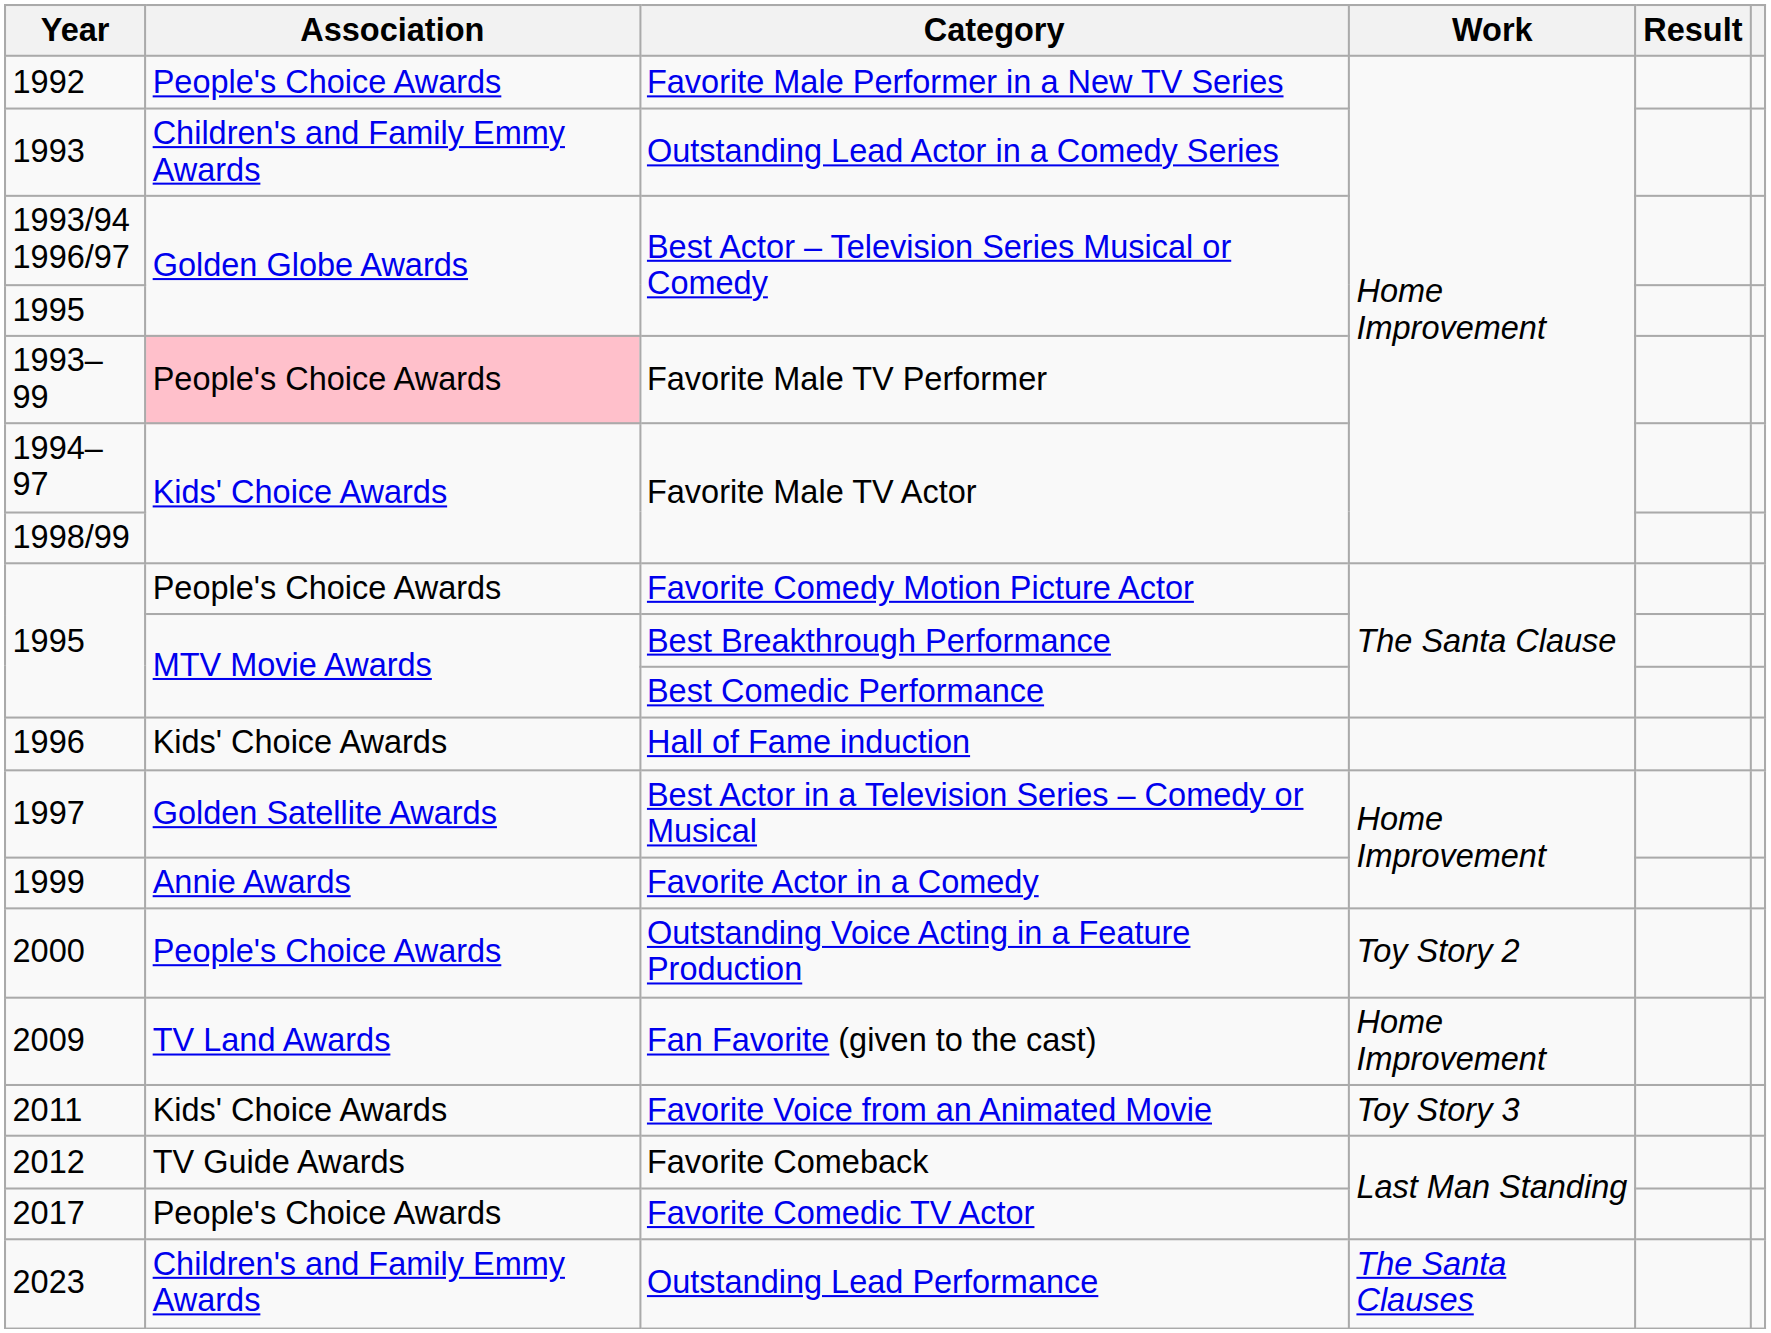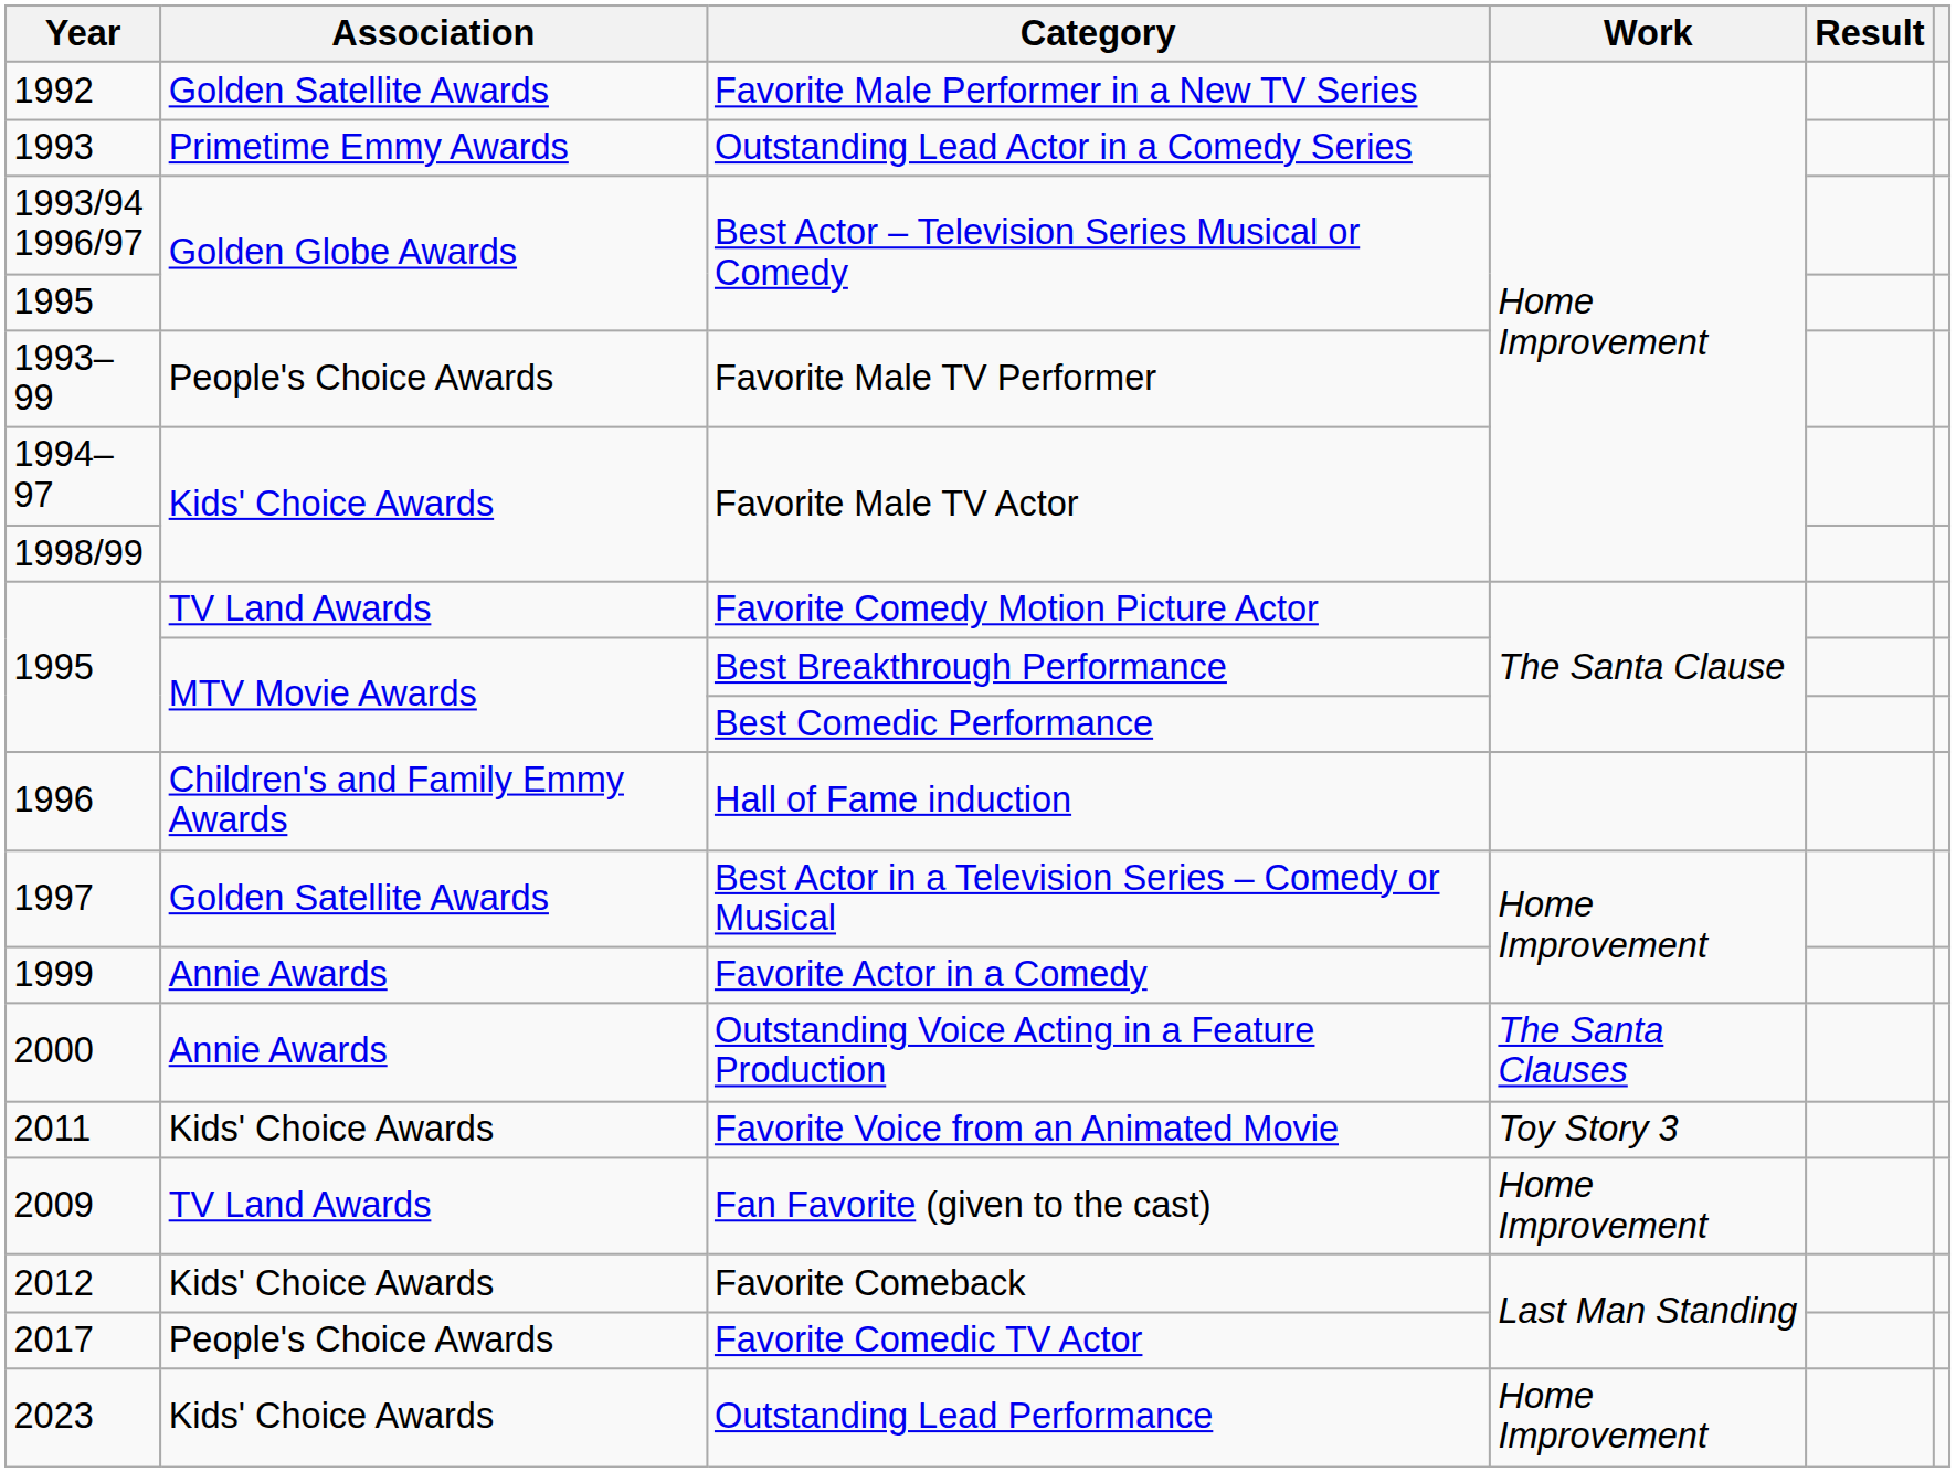Favorite Male Performer in a New TV Series | Association: People's Choice Awards -> Golden Satellite Awards
Outstanding Lead Actor in a Comedy Series | Association: Children's and Family Emmy Awards -> Primetime Emmy Awards
Favorite Male TV Performer | Association: pink background -> no background
Favorite Comedy Motion Picture Actor | Association: People's Choice Awards -> TV Land Awards
Hall of Fame induction | Association: Kids' Choice Awards -> Children's and Family Emmy Awards
Outstanding Voice Acting in a Feature Production | Association: People's Choice Awards -> Annie Awards
Outstanding Voice Acting in a Feature Production | Work: Toy Story 2 -> The Santa Clauses
rows swapped: Fan Favorite (given to the cast) <-> Favorite Voice from an Animated Movie
Favorite Comeback | Association: TV Guide Awards -> Kids' Choice Awards
Outstanding Lead Performance | Association: Children's and Family Emmy Awards -> Kids' Choice Awards
Outstanding Lead Performance | Work: The Santa Clauses -> Home Improvement
